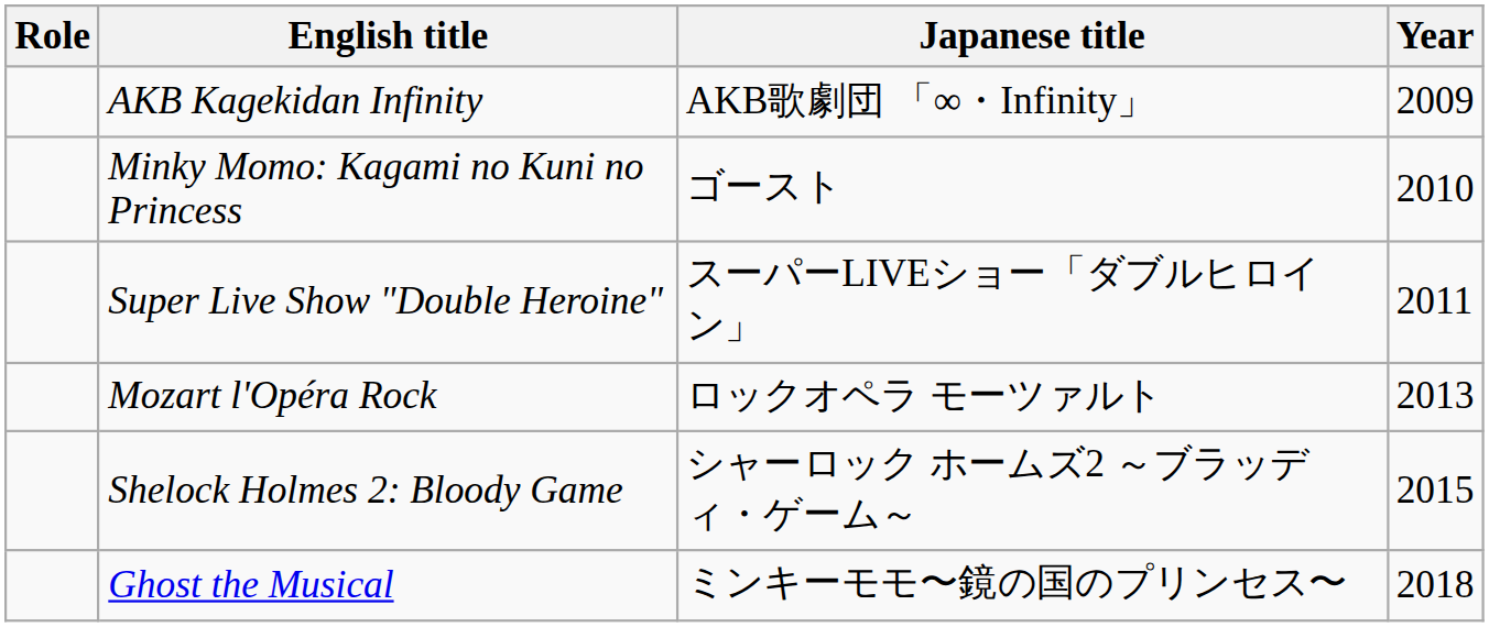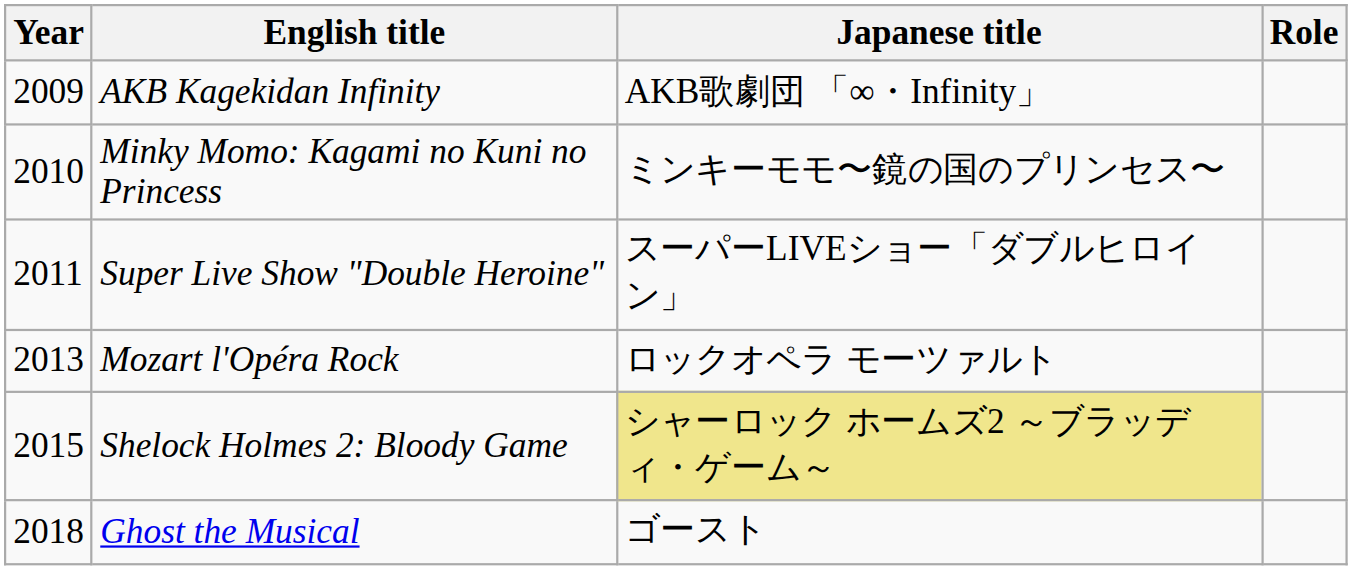columns swapped: Year <-> Role
Minky Momo: Kagami no Kuni no Princess | Japanese title: ゴースト -> ミンキーモモ〜鏡の国のプリンセス〜
Shelock Holmes 2: Bloody Game | Japanese title: no background -> khaki background
Ghost the Musical | Japanese title: ミンキーモモ〜鏡の国のプリンセス〜 -> ゴースト
